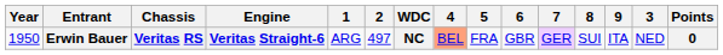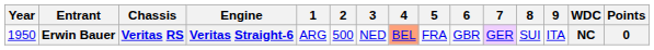columns swapped: 3 <-> WDC
Erwin Bauer | 2: 497 -> 500
